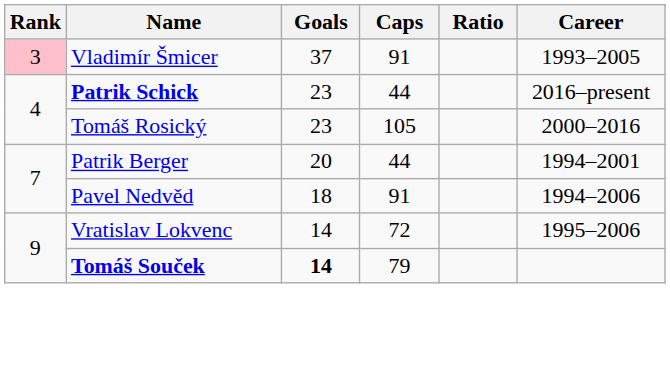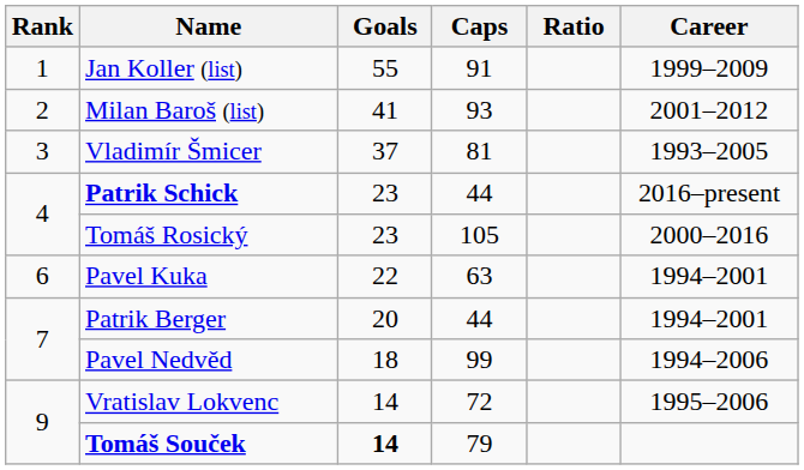+ row: 1 | Jan Koller (list) | 55 | 91 | 1999–2009
+ row: 2 | Milan Baroš (list) | 41 | 93 | 2001–2012
Vladimír Šmicer | Rank: pink background -> no background
Vladimír Šmicer | Caps: 91 -> 81
+ row: 6 | Pavel Kuka | 22 | 63 | 1994–2001
Pavel Nedvěd | Caps: 91 -> 99
